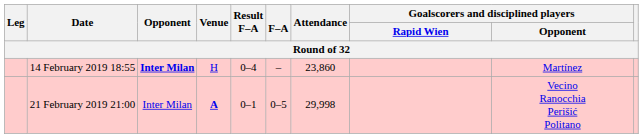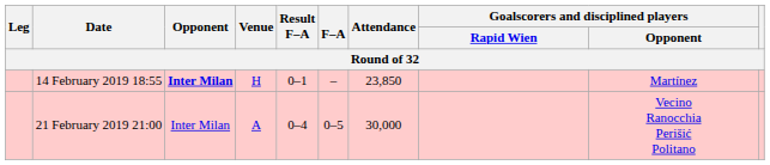14 February 2019 18:55 | Result F–A: 0–4 -> 0–1
14 February 2019 18:55 | Attendance: 23,860 -> 23,850
21 February 2019 21:00 | Venue: bold -> normal
21 February 2019 21:00 | Result F–A: 0–1 -> 0–4
21 February 2019 21:00 | Attendance: 29,998 -> 30,000
